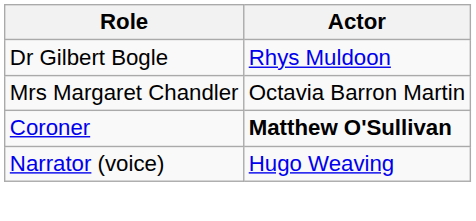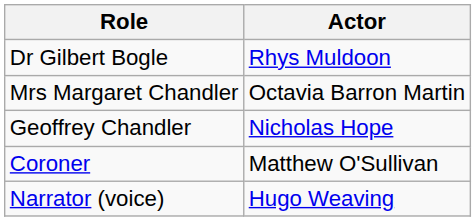+ row: Geoffrey Chandler | Nicholas Hope
Coroner | Actor: bold -> normal
